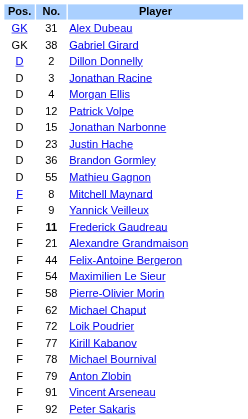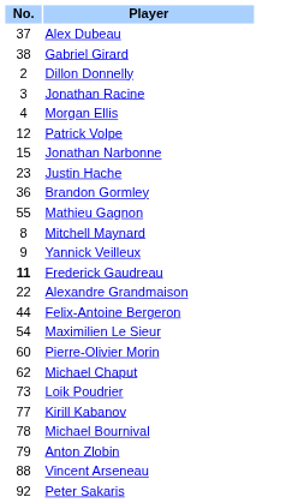- column: Pos. | GK | GK | D | D | D | D | D | D | D | D | F | F | F | F | F | F | F | F | F | F | F | F | F | F
Alex Dubeau | No.: 31 -> 37
Alexandre Grandmaison | No.: 21 -> 22
Pierre-Olivier Morin | No.: 58 -> 60
Loik Poudrier | No.: 72 -> 73
Vincent Arseneau | No.: 91 -> 88
